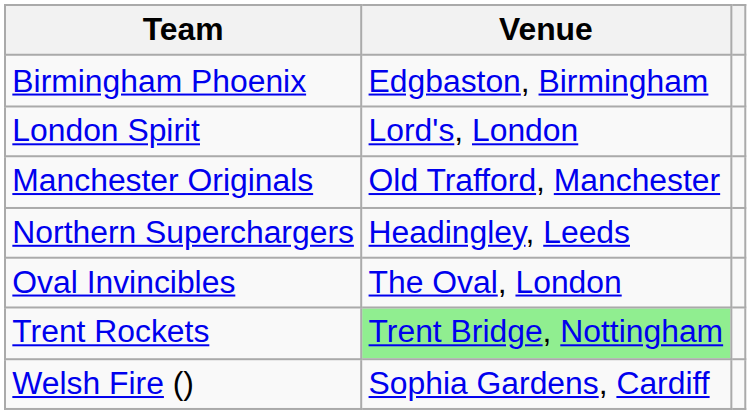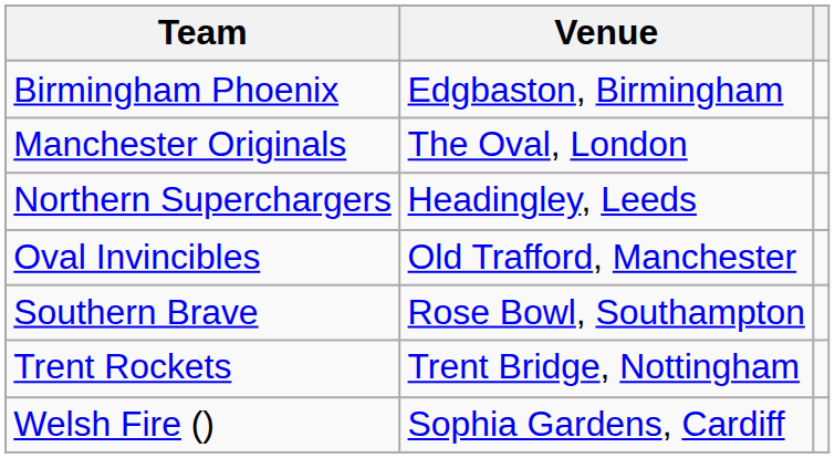- row: London Spirit | Lord's, London
Manchester Originals | Venue: Old Trafford, Manchester -> The Oval, London
Oval Invincibles | Venue: The Oval, London -> Old Trafford, Manchester
+ row: Southern Brave | Rose Bowl, Southampton
Trent Rockets | Venue: lightgreen background -> no background
